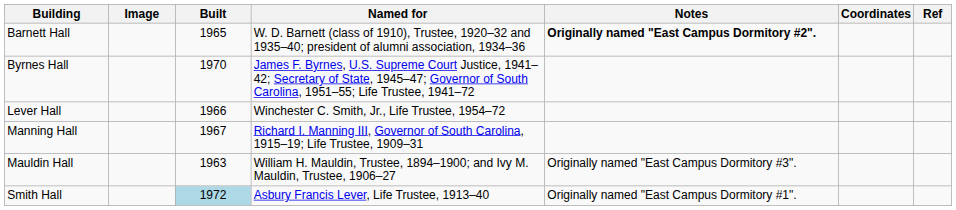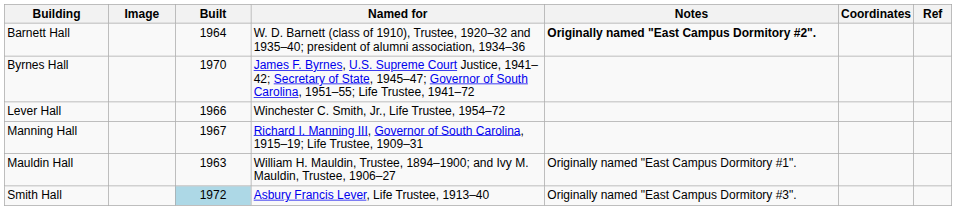Barnett Hall | Built: 1965 -> 1964
Mauldin Hall | Notes: Originally named "East Campus Dormitory #3". -> Originally named "East Campus Dormitory #1".
Smith Hall | Notes: Originally named "East Campus Dormitory #1". -> Originally named "East Campus Dormitory #3".
